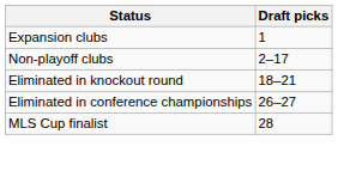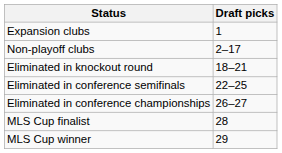+ row: Eliminated in conference semifinals | 22–25
+ row: MLS Cup winner | 29
